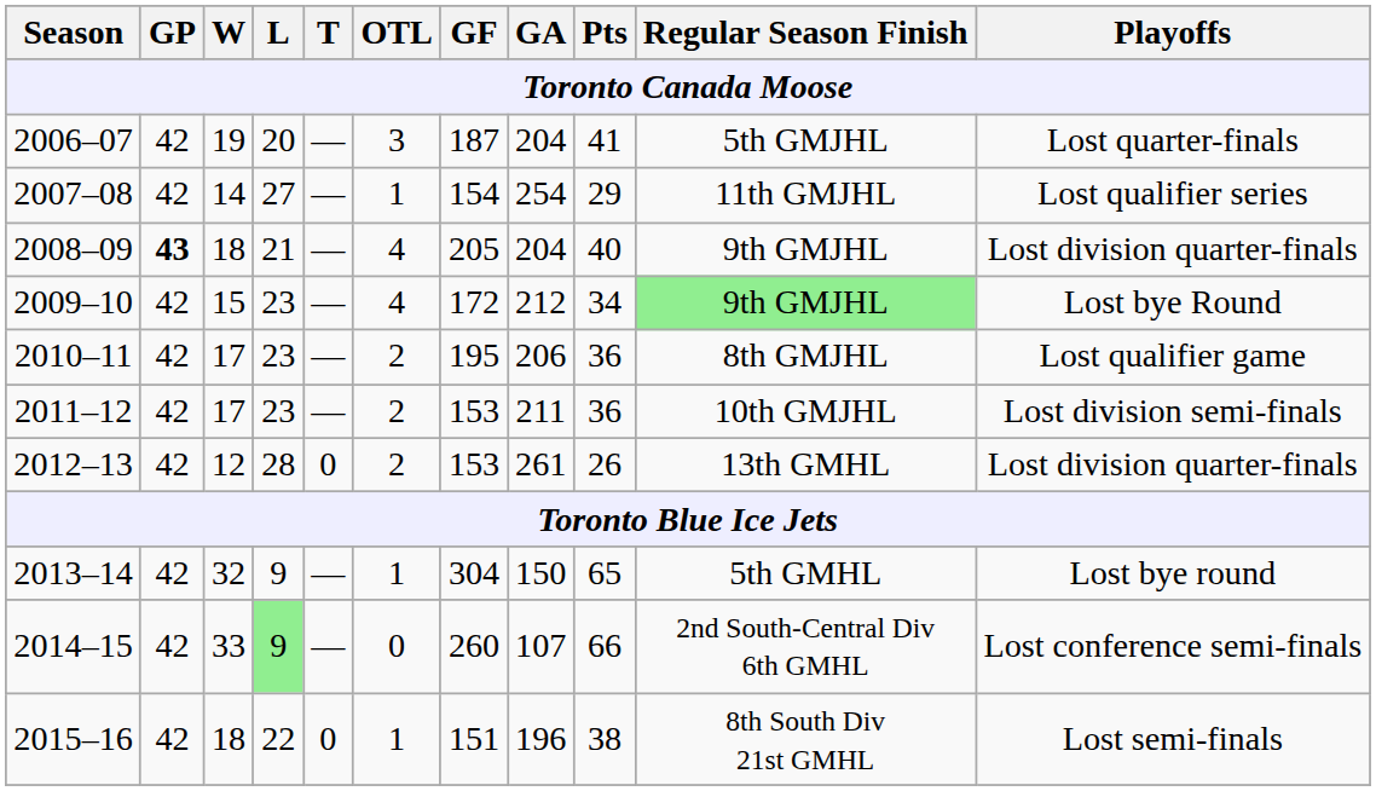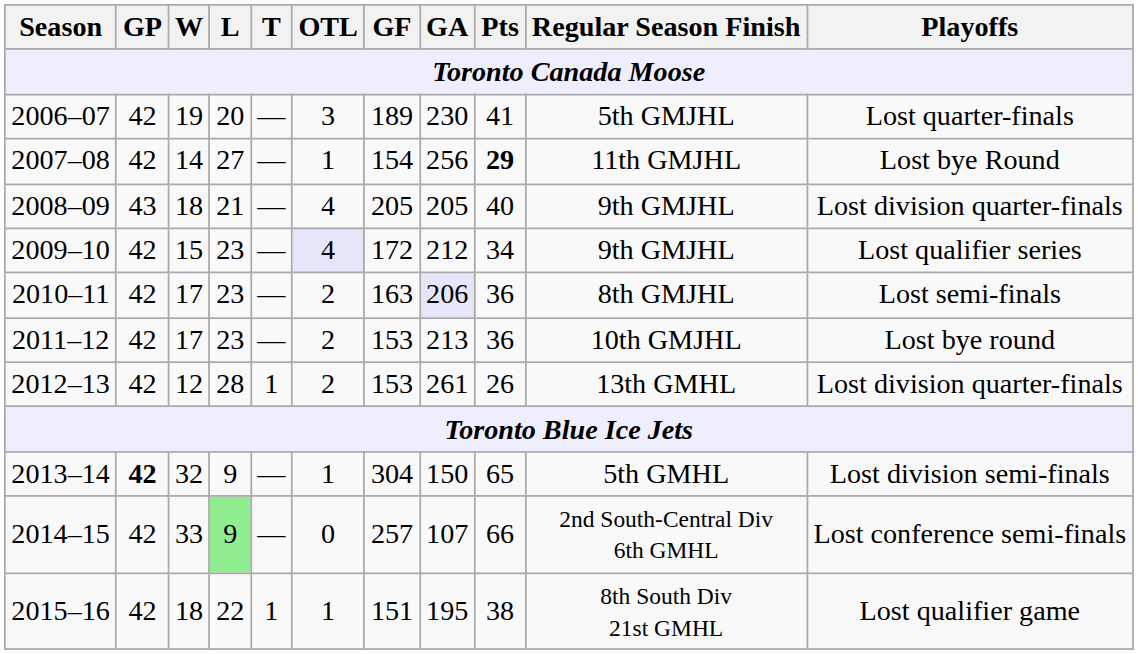2006–07 | GF: 187 -> 189
2006–07 | GA: 204 -> 230
2007–08 | GA: 254 -> 256
2007–08 | Pts: normal -> bold
2007–08 | Playoffs: Lost qualifier series -> Lost bye Round
2008–09 | GP: bold -> normal
2008–09 | GA: 204 -> 205
2009–10 | OTL: no background -> lavender background
2009–10 | Regular Season Finish: lightgreen background -> no background
2009–10 | Playoffs: Lost bye Round -> Lost qualifier series
2010–11 | GF: 195 -> 163
2010–11 | GA: no background -> lavender background
2010–11 | Playoffs: Lost qualifier game -> Lost semi-finals
2011–12 | GA: 211 -> 213
2011–12 | Playoffs: Lost division semi-finals -> Lost bye round
2012–13 | T: 0 -> 1
2013–14 | GP: normal -> bold
2013–14 | Playoffs: Lost bye round -> Lost division semi-finals
2014–15 | GF: 260 -> 257
2015–16 | T: 0 -> 1
2015–16 | GA: 196 -> 195
2015–16 | Playoffs: Lost semi-finals -> Lost qualifier game
